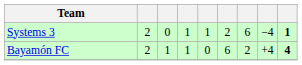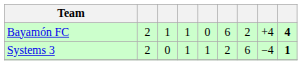rows swapped: Bayamón FC <-> Systems 3
